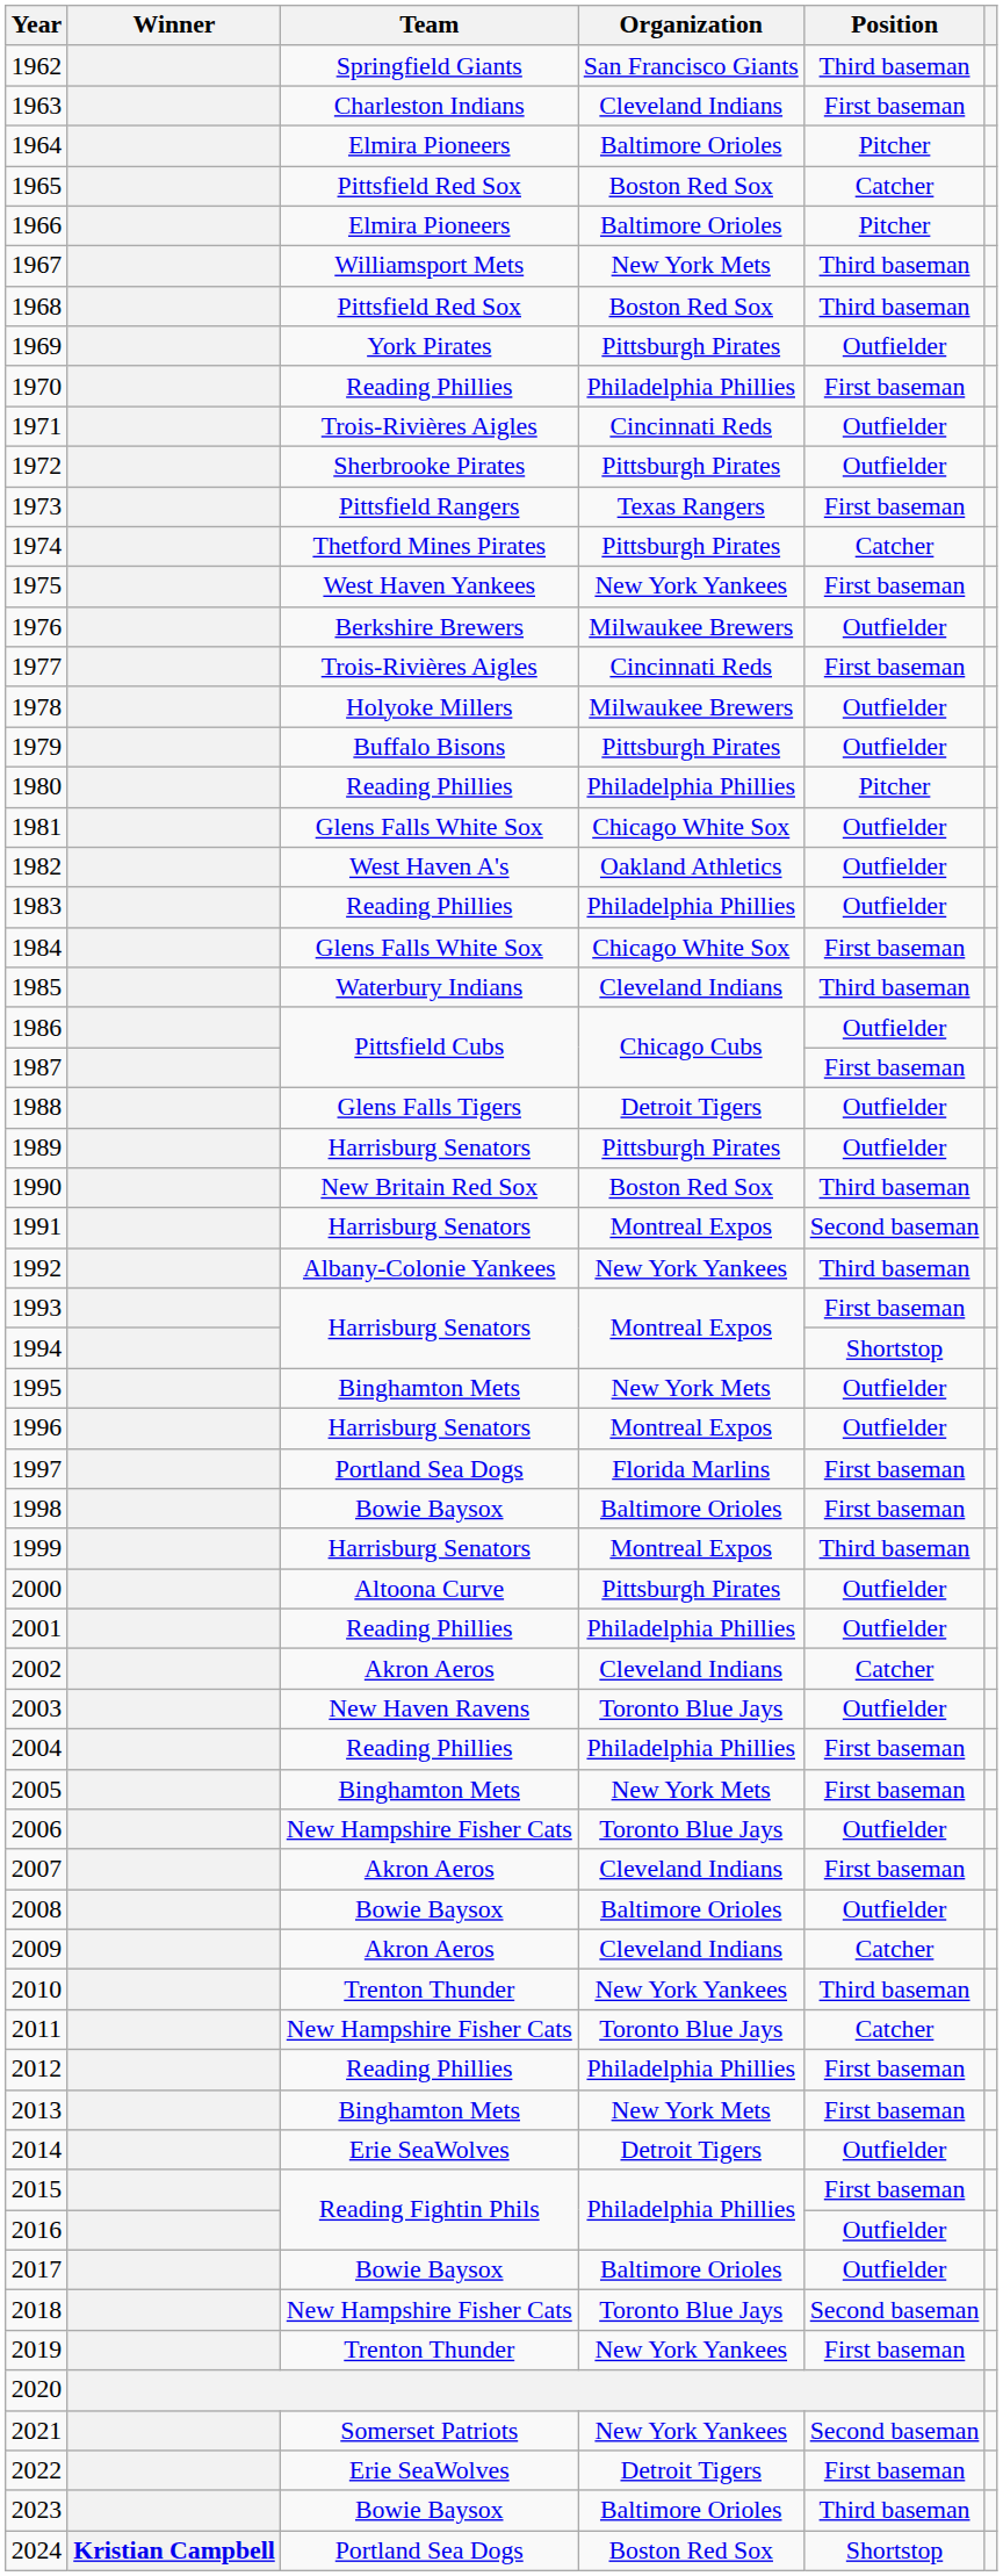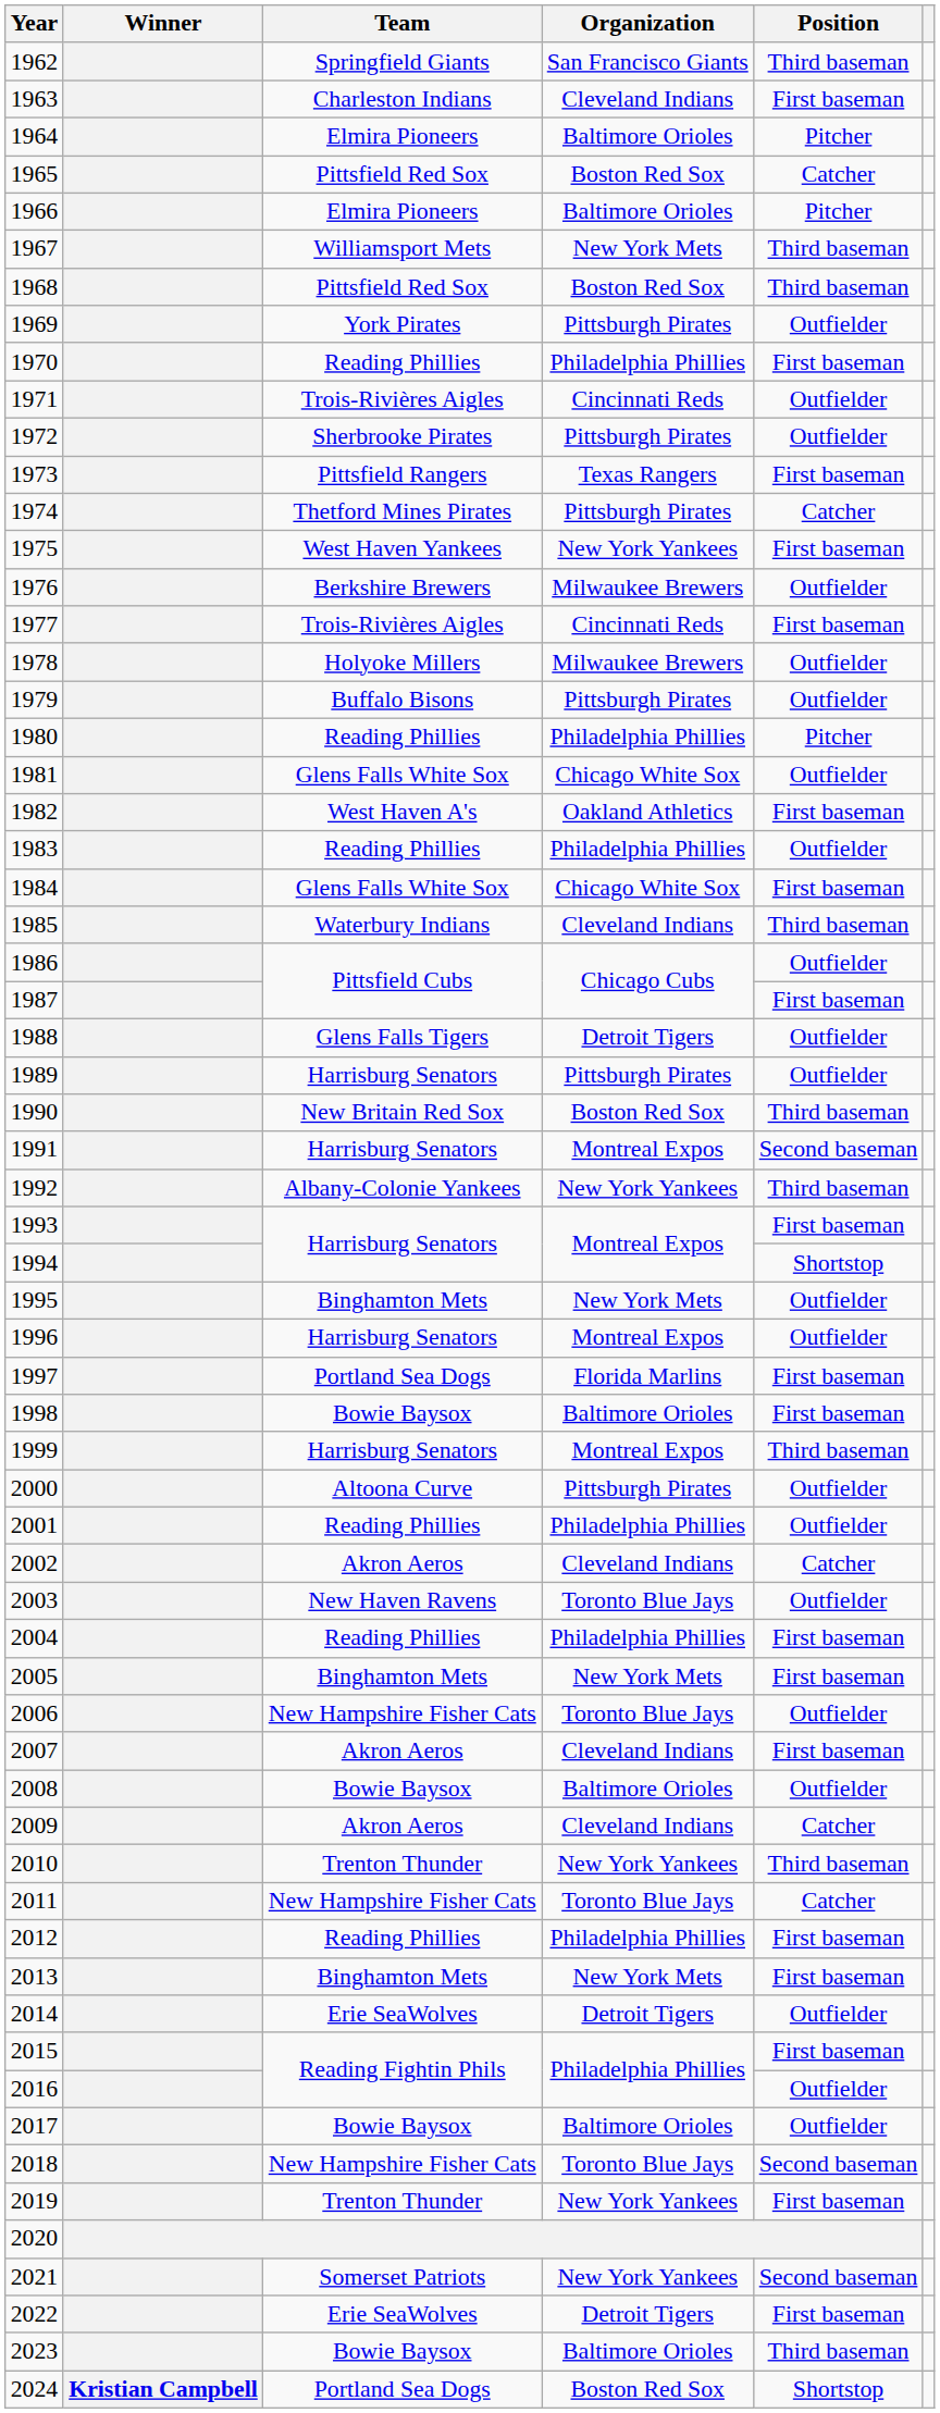1982 | Position: Outfielder -> First baseman
